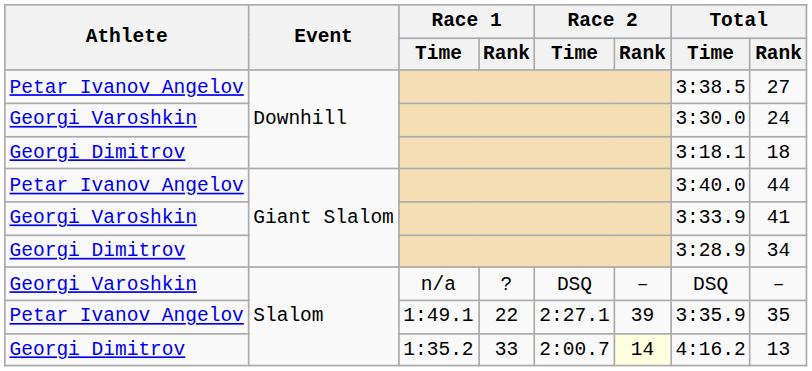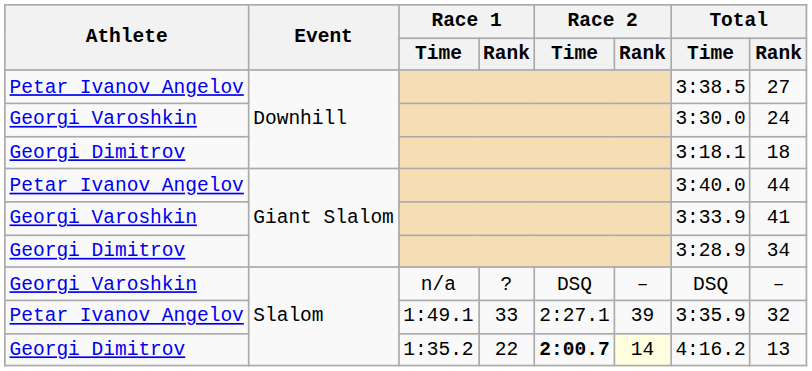1:49.1 | Race 1 / Rank: 22 -> 33
1:49.1 | Total / Rank: 35 -> 32
1:35.2 | Race 1 / Rank: 33 -> 22
1:35.2 | Race 2 / Time: normal -> bold
